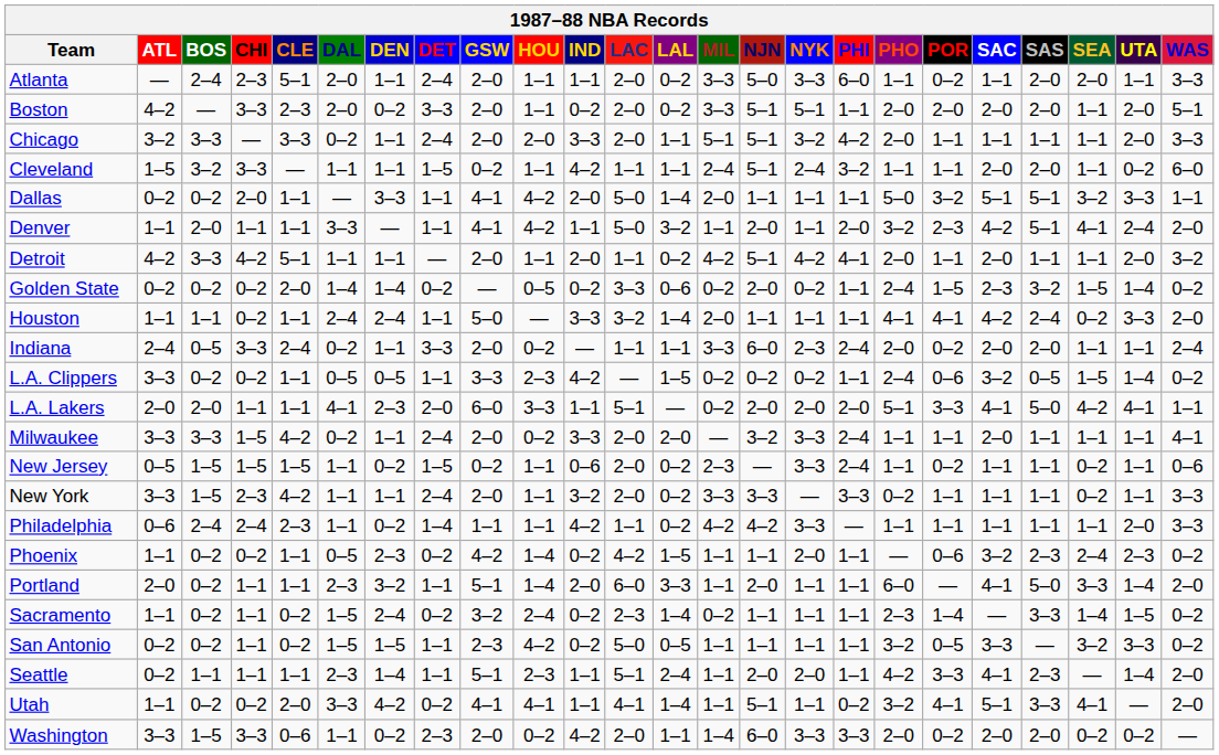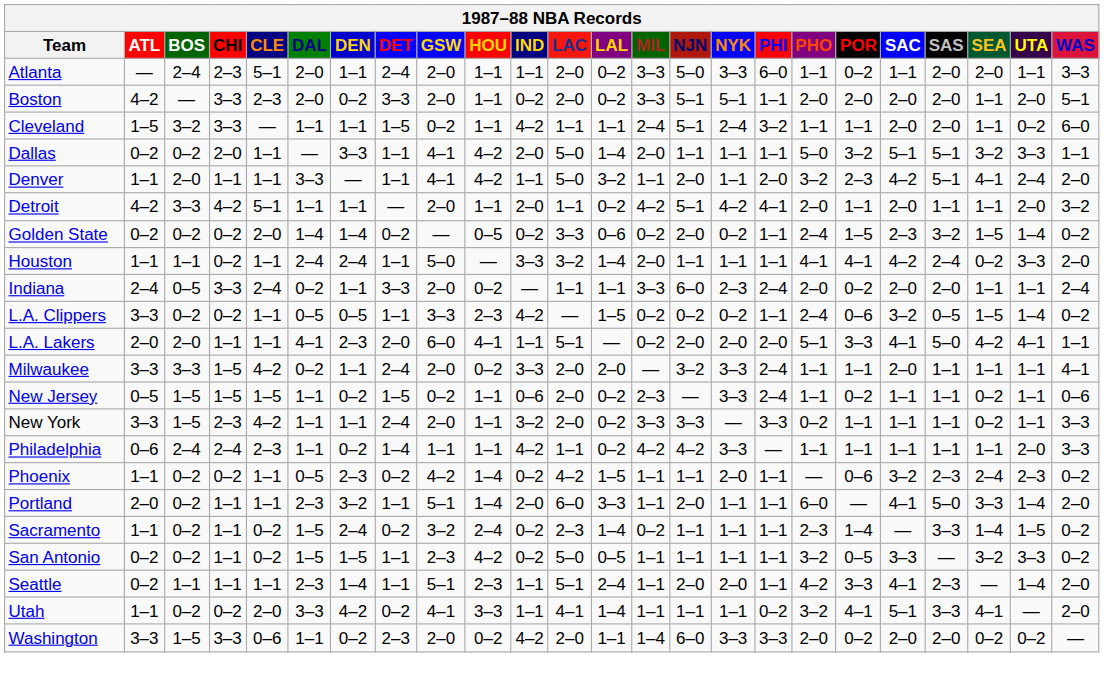- row: Chicago | 3–2 | 3–3 | — | 3–3 | 0–2 | 1–1 | 2–4 | 2–0 | 2–0 | 3–3 | 2–0 | 1–1 | 5–1 | 5–1 | 3–2 | 4–2 | 2–0 | 1–1 | 1–1 | 1–1 | 1–1 | 2–0 | 3–3
L.A. Lakers | HOU: 3–3 -> 4–1
Utah | HOU: 4–1 -> 3–3
Utah | NJN: 5–1 -> 1–1
